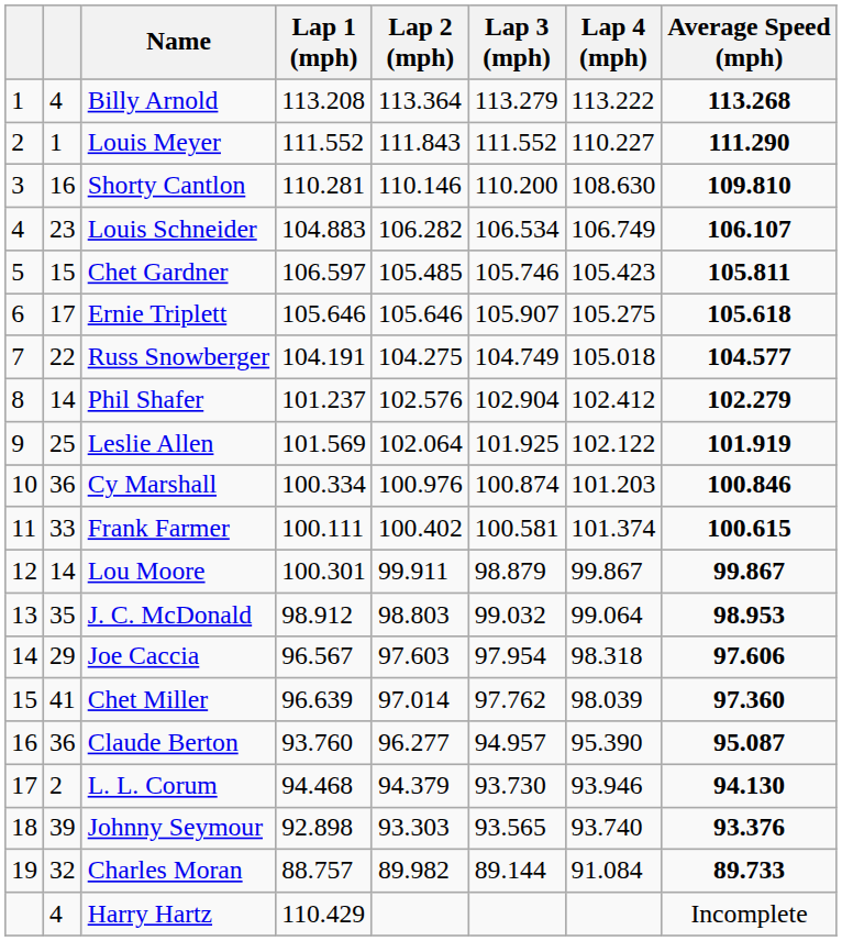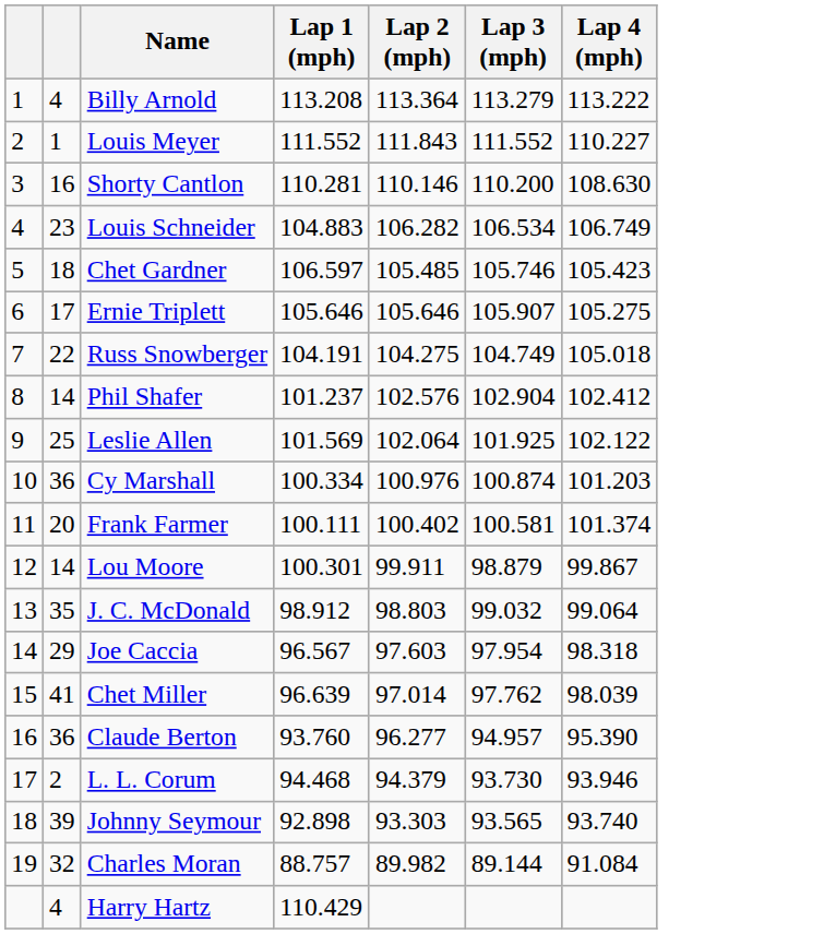- column: Average Speed (mph) | 113.268 | 111.290 | 109.810 | 106.107 | 105.811 | 105.618 | 104.577 | 102.279 | 101.919 | 100.846 | 100.615 | 99.867 | 98.953 | 97.606 | 97.360 | 95.087 | 94.130 | 93.376 | 89.733 | Incomplete
Chet Gardner | column 2: 15 -> 18
Frank Farmer | column 2: 33 -> 20
